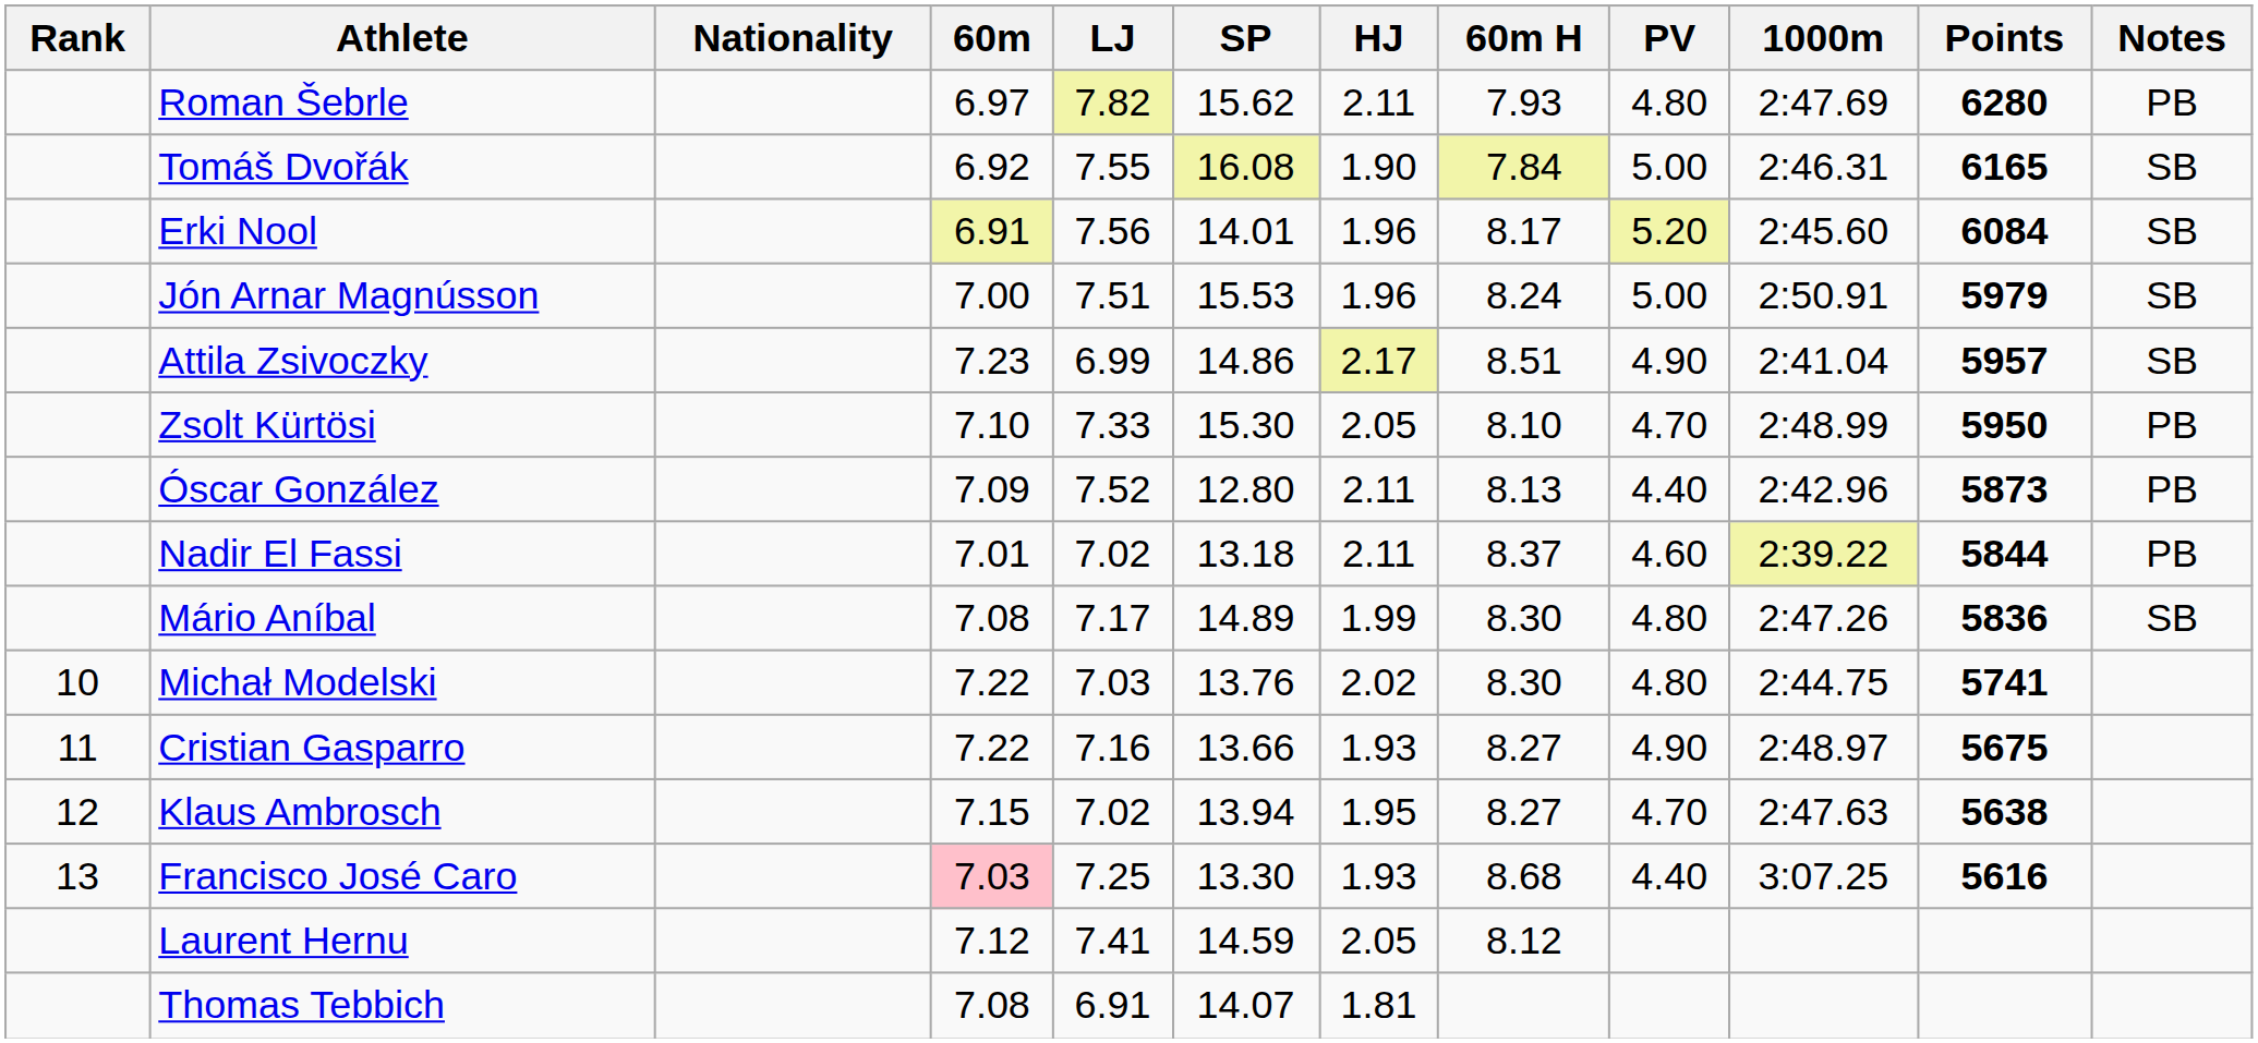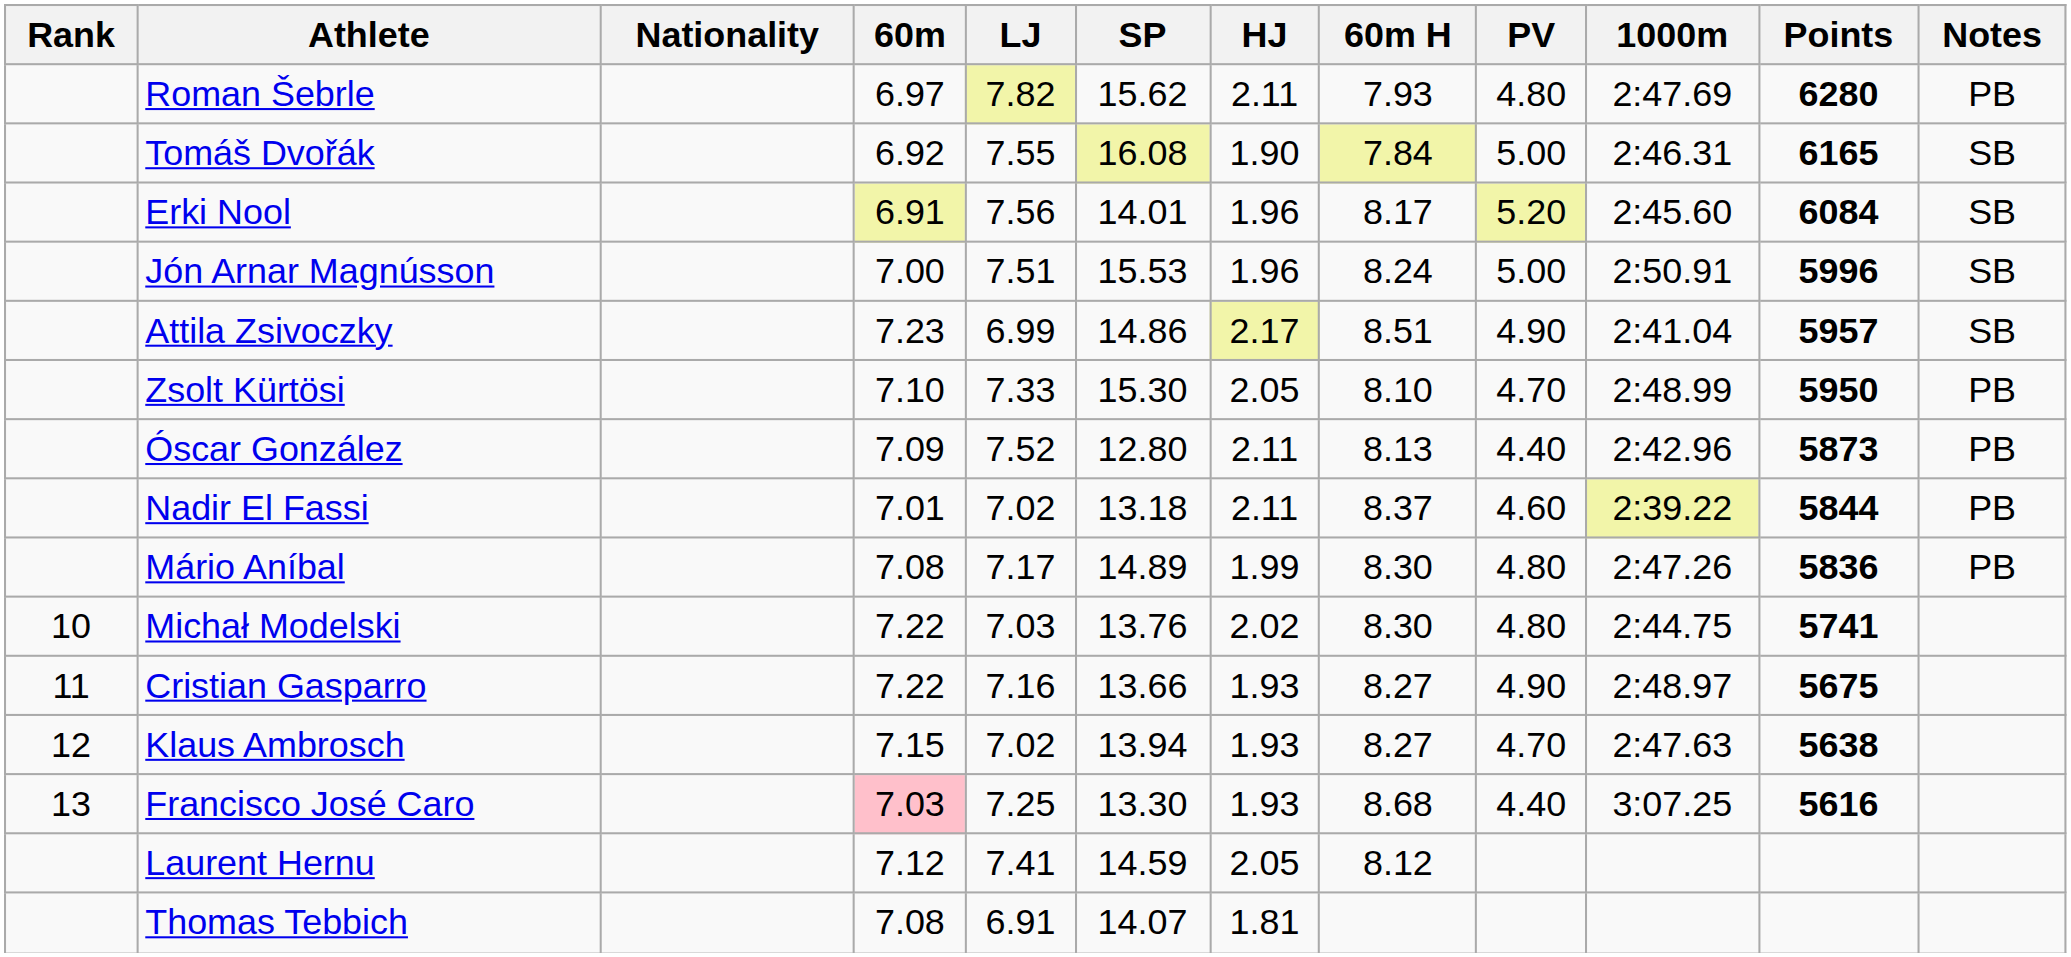Jón Arnar Magnússon | Points: 5979 -> 5996
Mário Aníbal | Notes: SB -> PB
Klaus Ambrosch | HJ: 1.95 -> 1.93
